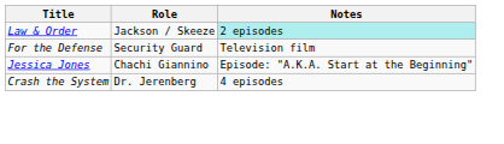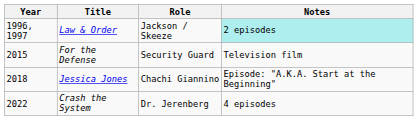+ column: Year | 1996, 1997 | 2015 | 2018 | 2022
